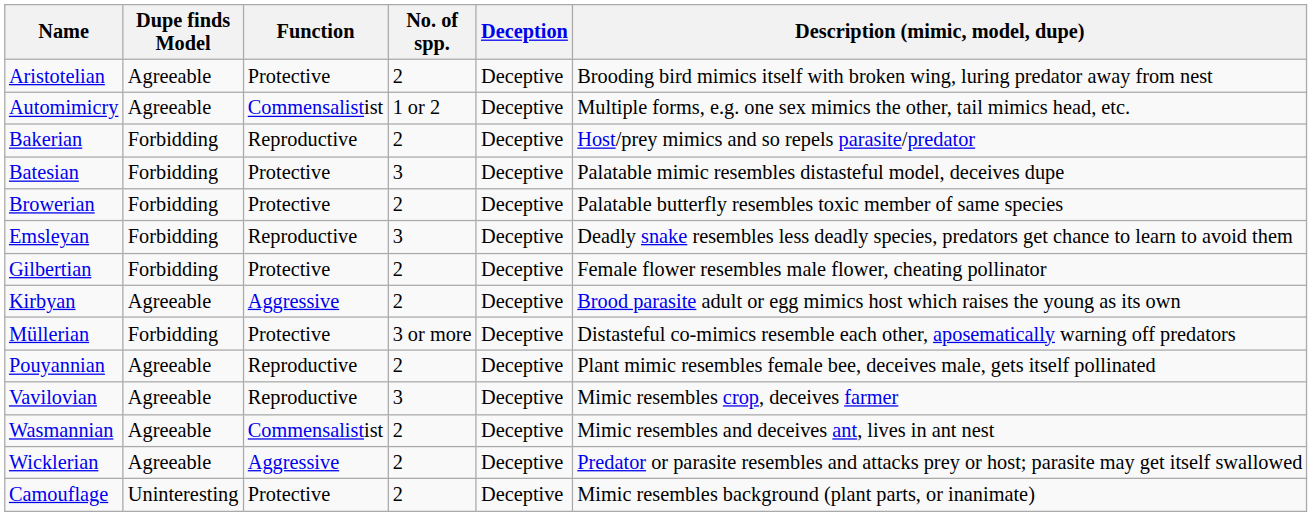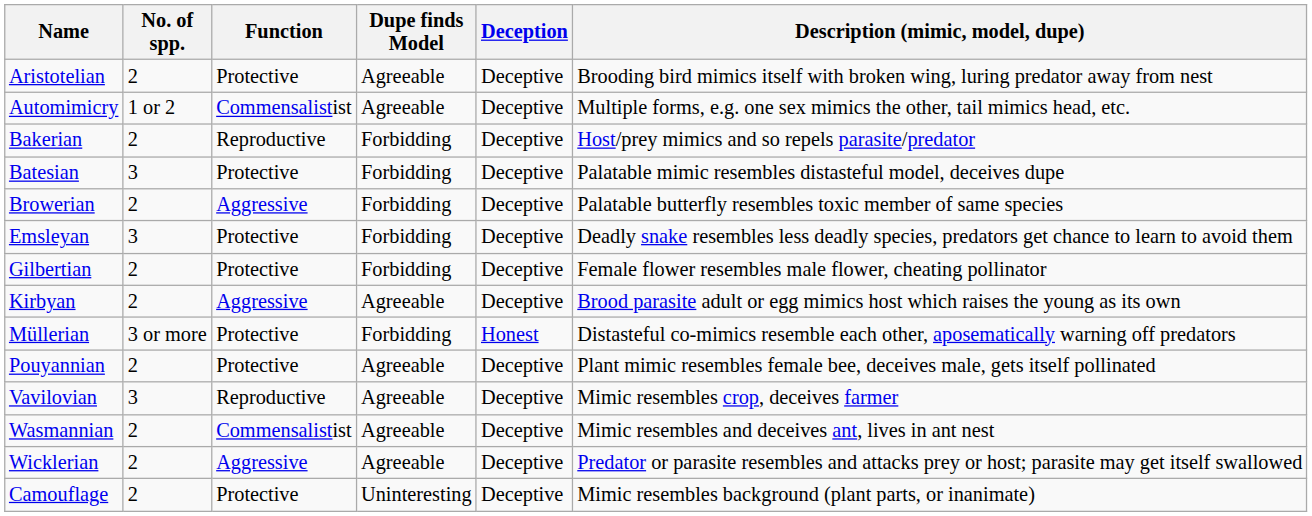columns swapped: No. of spp. <-> Dupe finds Model
Browerian | Function: Protective -> Aggressive
Emsleyan | Function: Reproductive -> Protective
Müllerian | Deception: Deceptive -> Honest
Pouyannian | Function: Reproductive -> Protective
